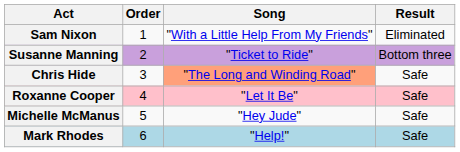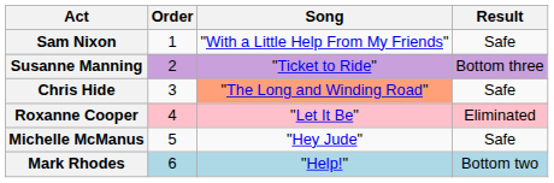Sam Nixon | Result: Eliminated -> Safe
Roxanne Cooper | Result: Safe -> Eliminated
Mark Rhodes | Result: Safe -> Bottom two
